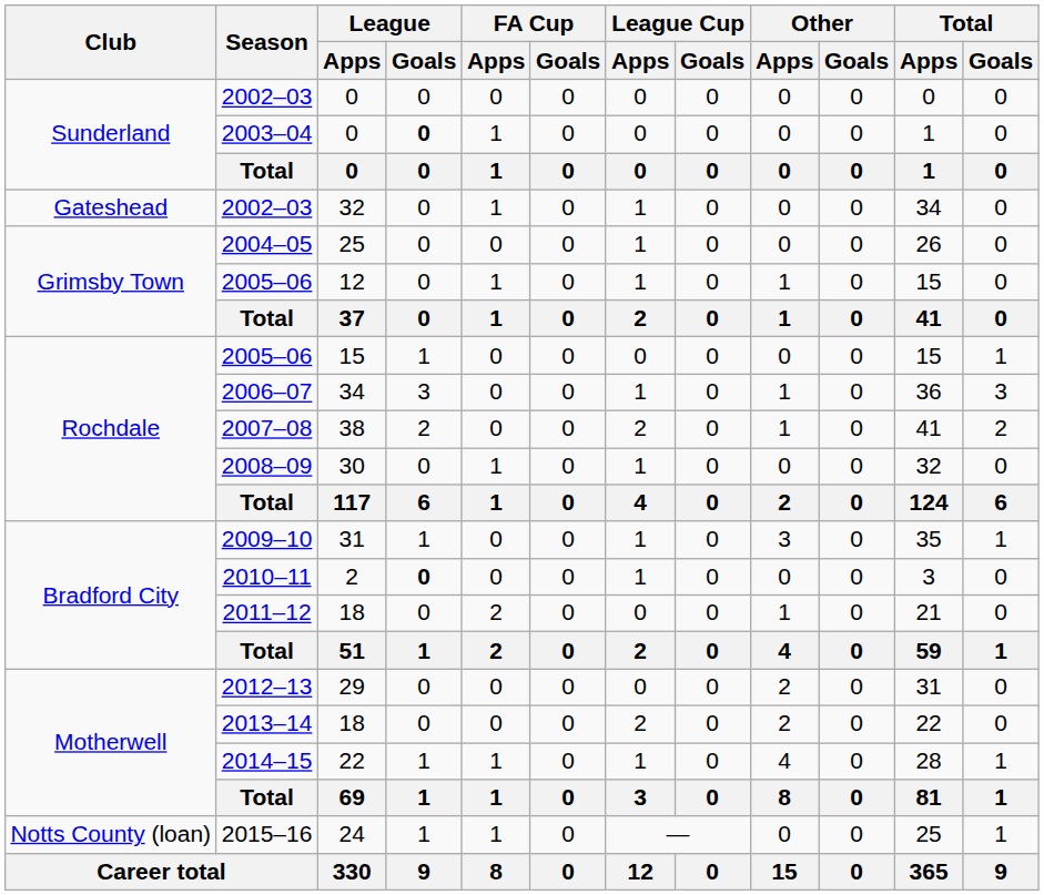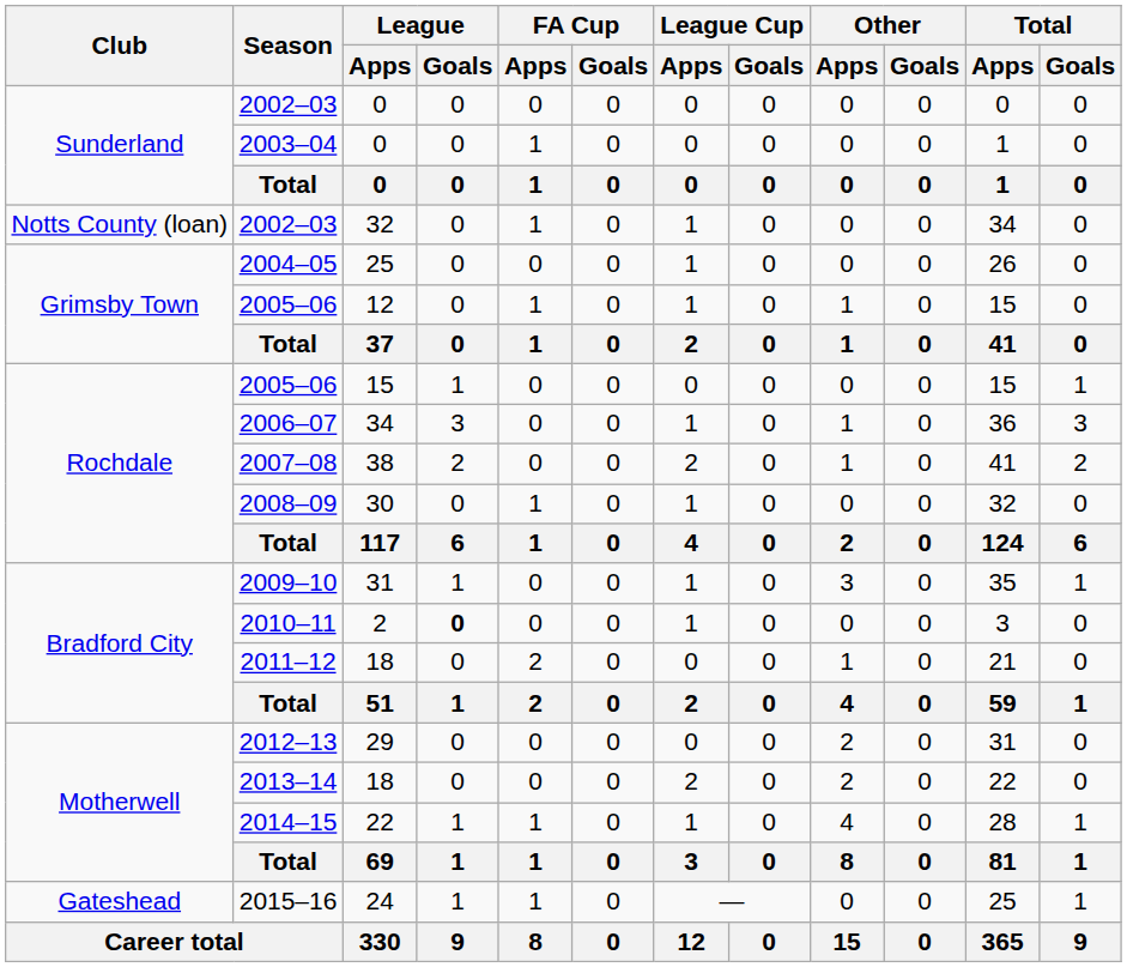2003–04 | League / Goals: bold -> normal
2002–03 / 32 | Club: Gateshead -> Notts County (loan)
2015–16 | Club: Notts County (loan) -> Gateshead
